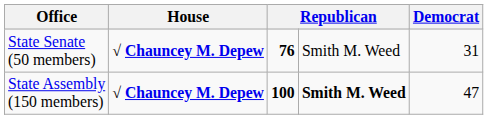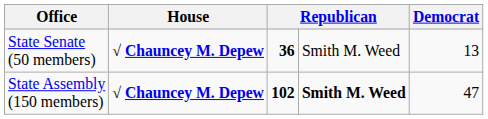State Senate (50 members) | column 3: 76 -> 36
State Senate (50 members) | column 5: 31 -> 13
State Assembly (150 members) | column 3: 100 -> 102
